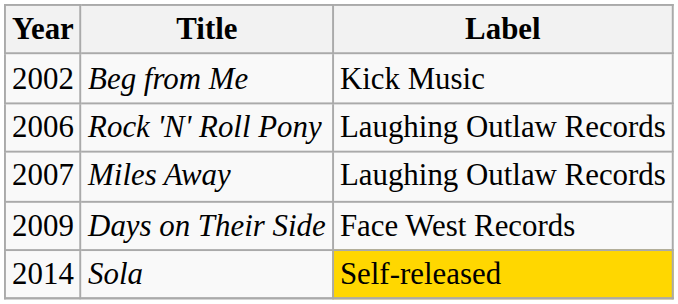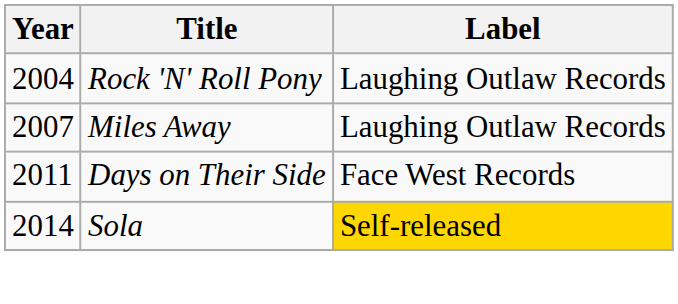- row: 2002 | Beg from Me | Kick Music
Rock 'N' Roll Pony | Year: 2006 -> 2004
Days on Their Side | Year: 2009 -> 2011
